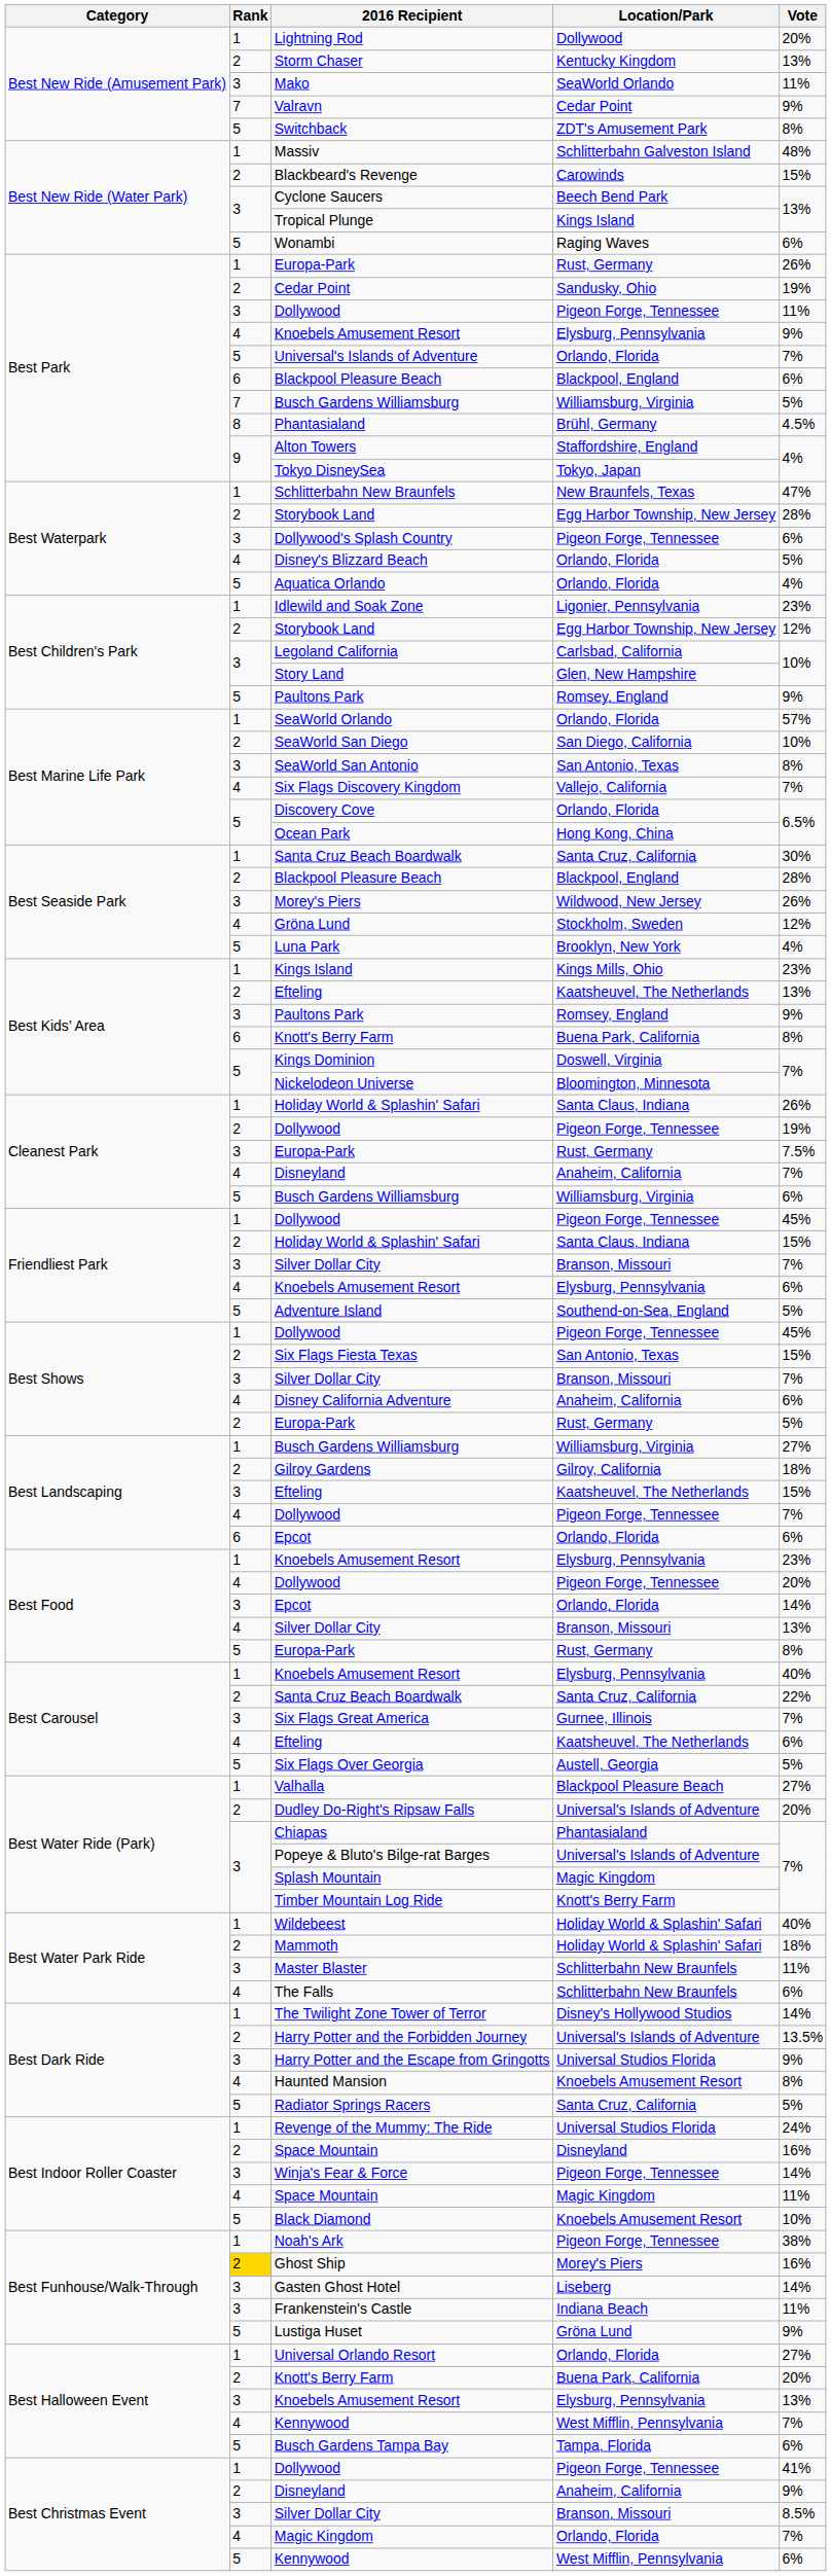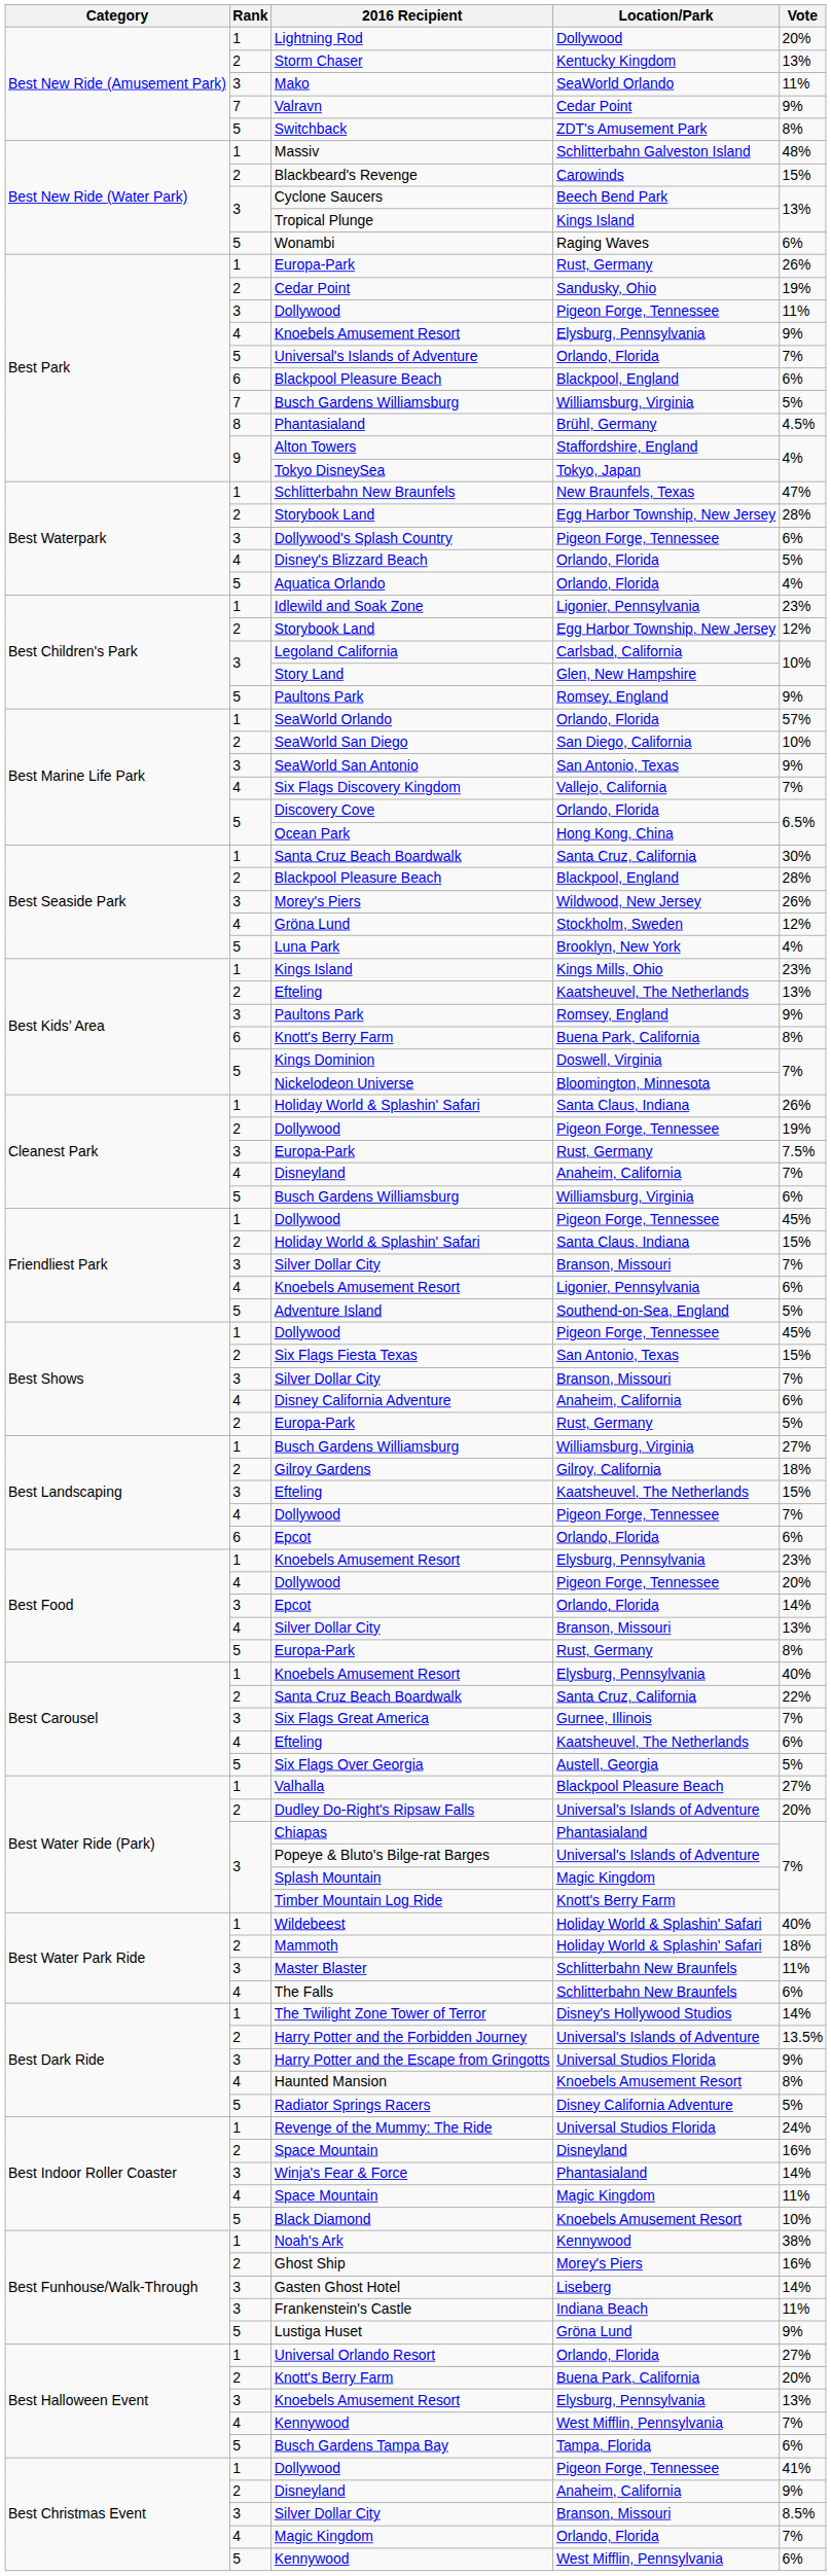SeaWorld San Antonio | Vote: 8% -> 9%
Friendliest Park / Knoebels Amusement Resort | Location/Park: Elysburg, Pennsylvania -> Ligonier, Pennsylvania
Radiator Springs Racers | Location/Park: Santa Cruz, California -> Disney California Adventure
Winja's Fear & Force | Location/Park: Pigeon Forge, Tennessee -> Phantasialand
Noah's Ark | Location/Park: Pigeon Forge, Tennessee -> Kennywood
Ghost Ship | Rank: gold background -> no background
